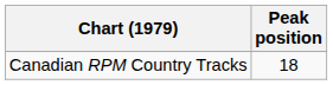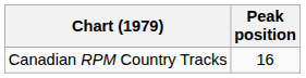Canadian RPM Country Tracks | Peak position: 18 -> 16
